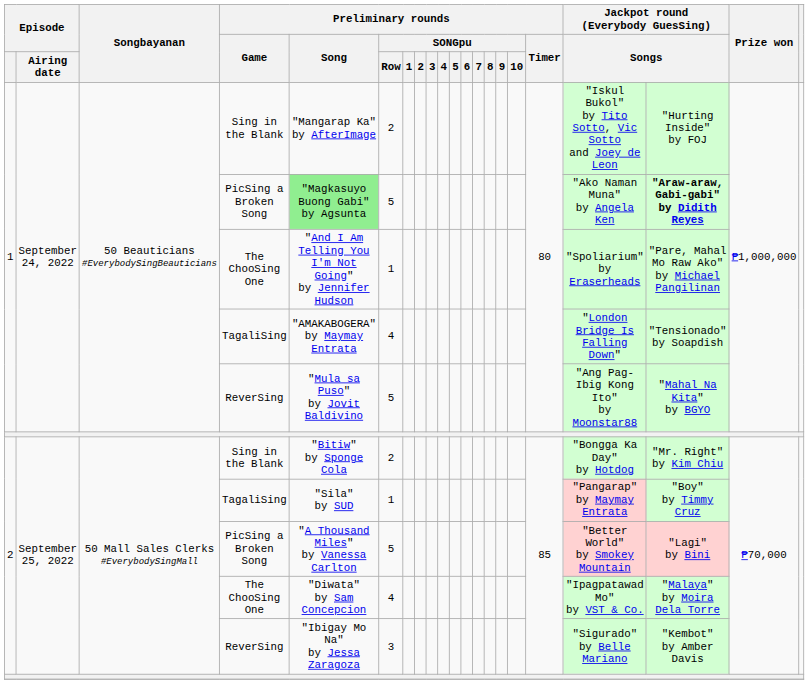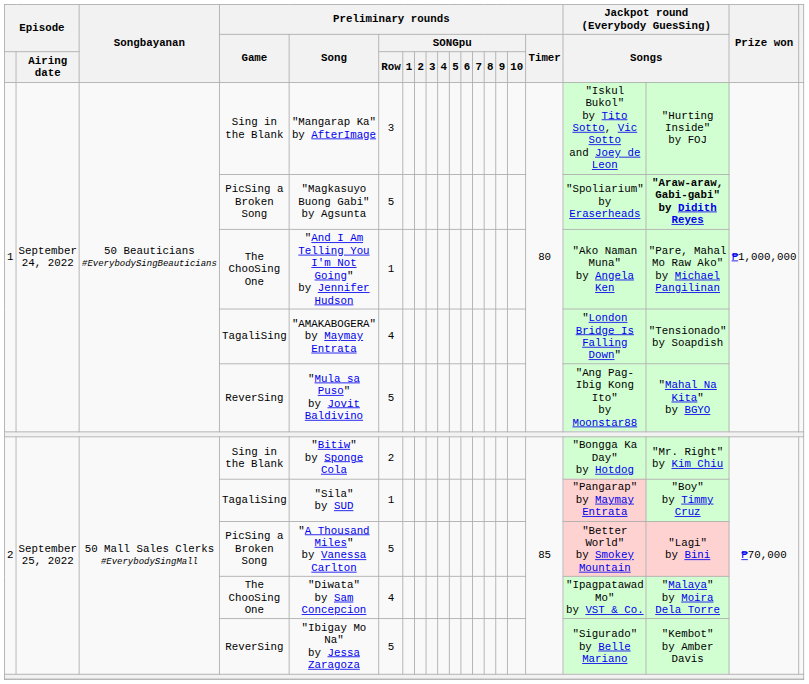1 / Sing in the Blank | Preliminary rounds / SONGpu / Row: 2 -> 3
1 / PicSing a Broken Song | Preliminary rounds / Song: lightgreen background -> no background
1 / PicSing a Broken Song | column 18: "Ako Naman Muna" by Angela Ken -> "Spoliarium" by Eraserheads
1 / The ChooSing One | column 18: "Spoliarium" by Eraserheads -> "Ako Naman Muna" by Angela Ken
2 / ReverSing | Preliminary rounds / SONGpu / Row: 3 -> 5
